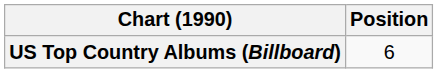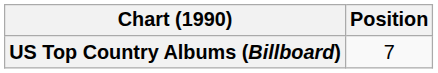US Top Country Albums (Billboard) | Position: 6 -> 7
